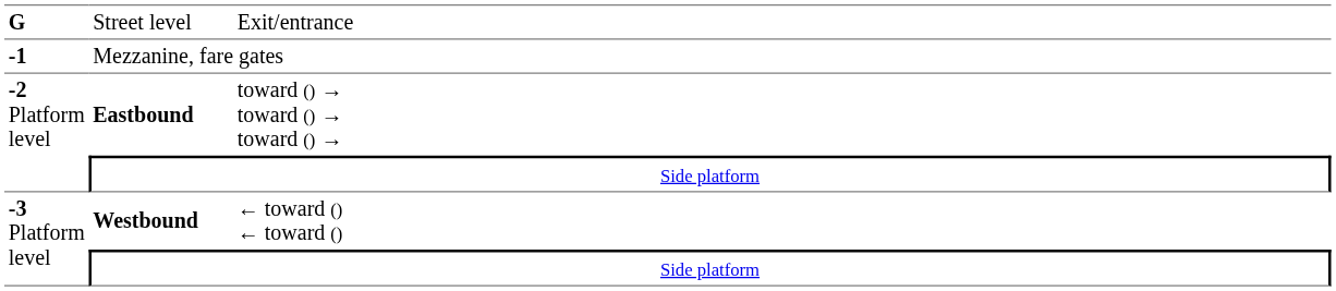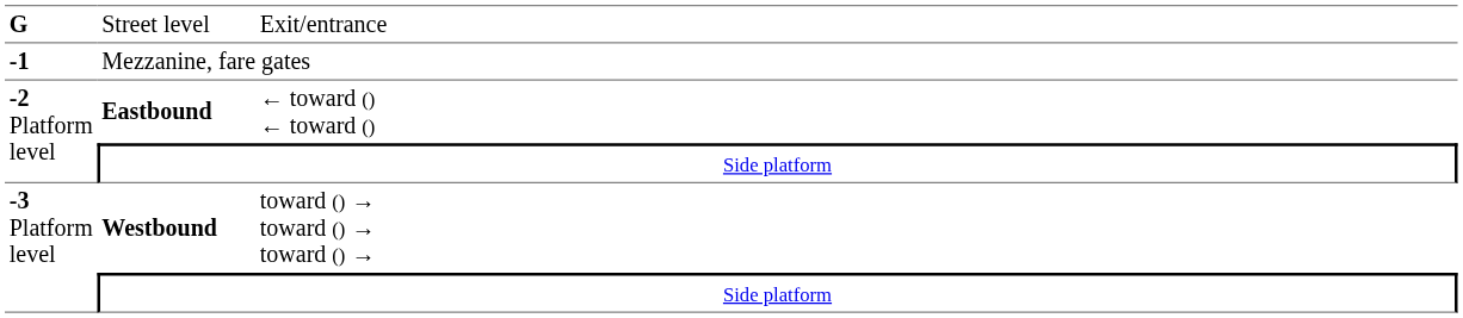Eastbound | column 3: toward () → toward () → toward () → -> ← toward () ← toward ()
Westbound | column 3: ← toward () ← toward () -> toward () → toward () → toward () →
